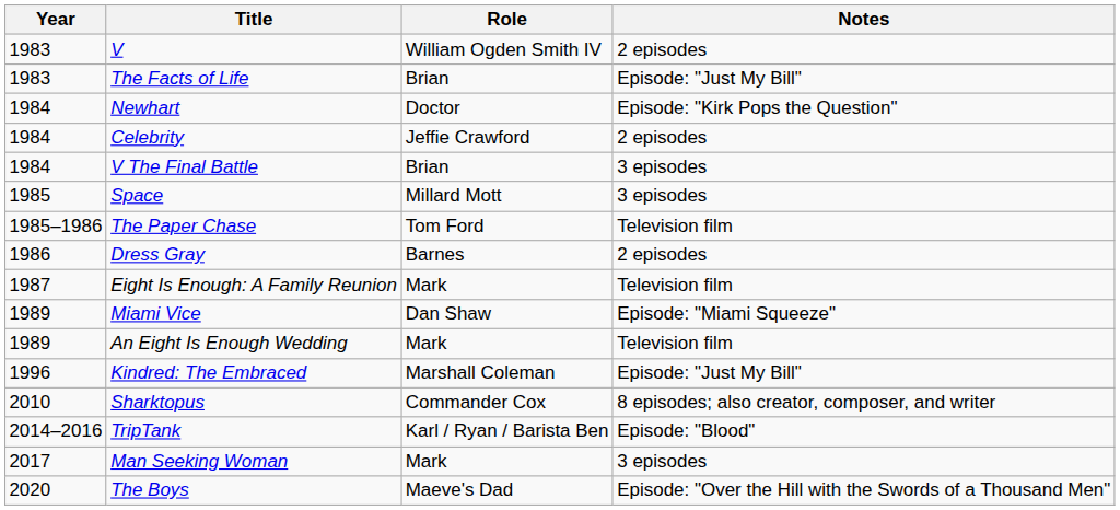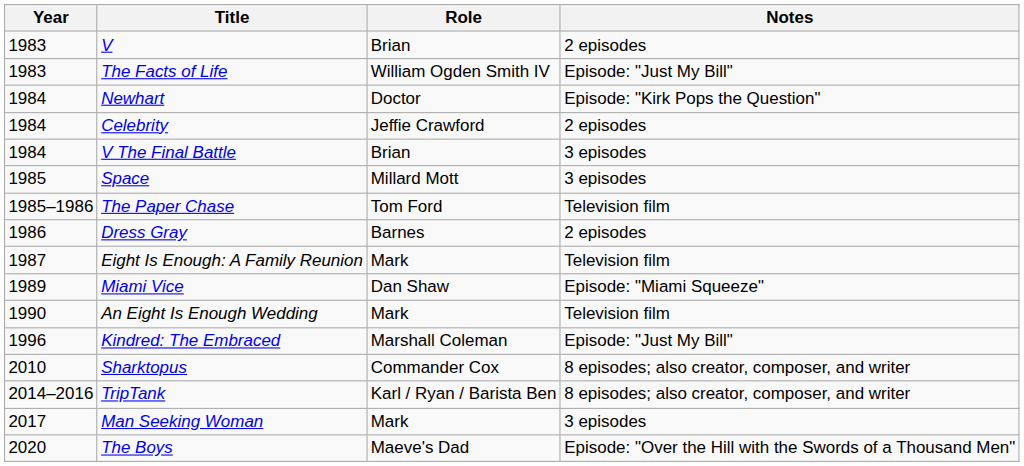V | Role: William Ogden Smith IV -> Brian
The Facts of Life | Role: Brian -> William Ogden Smith IV
An Eight Is Enough Wedding | Year: 1989 -> 1990
TripTank | Notes: Episode: "Blood" -> 8 episodes; also creator, composer, and writer
